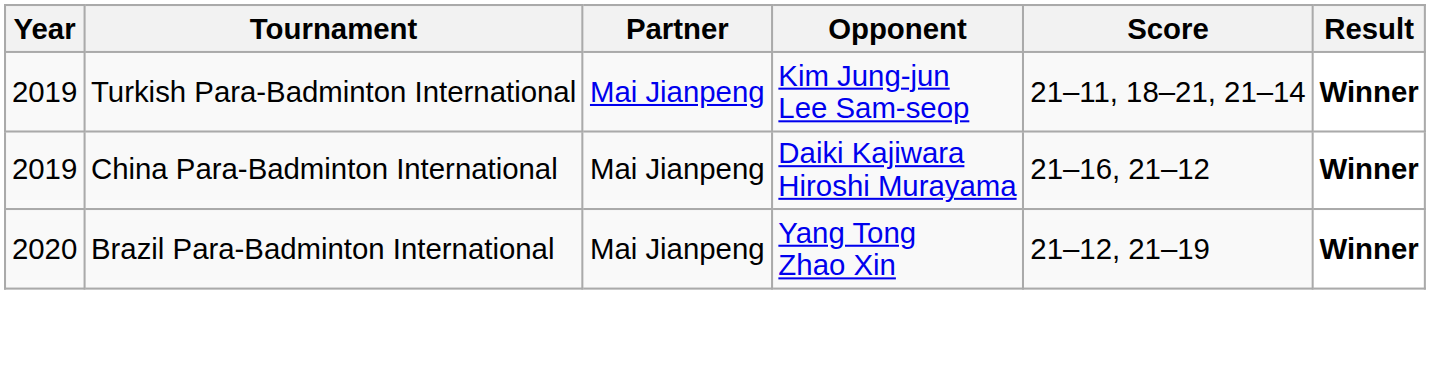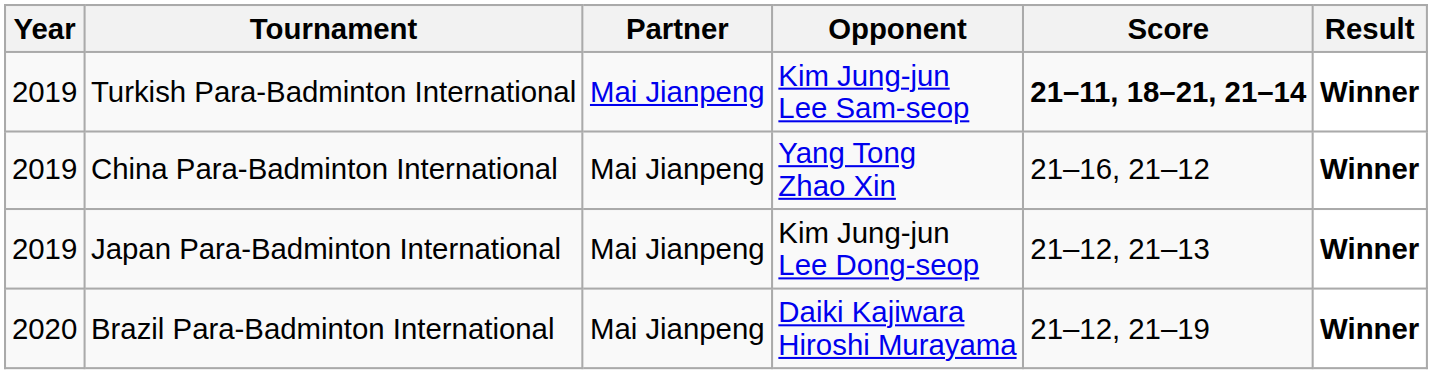Turkish Para-Badminton International | Score: normal -> bold
China Para-Badminton International | Opponent: Daiki Kajiwara Hiroshi Murayama -> Yang Tong Zhao Xin
+ row: 2019 | Japan Para-Badminton International | Mai Jianpeng | Kim Jung-jun Lee Dong-seop | 21–12, 21–13 | Winner
Brazil Para-Badminton International | Opponent: Yang Tong Zhao Xin -> Daiki Kajiwara Hiroshi Murayama
